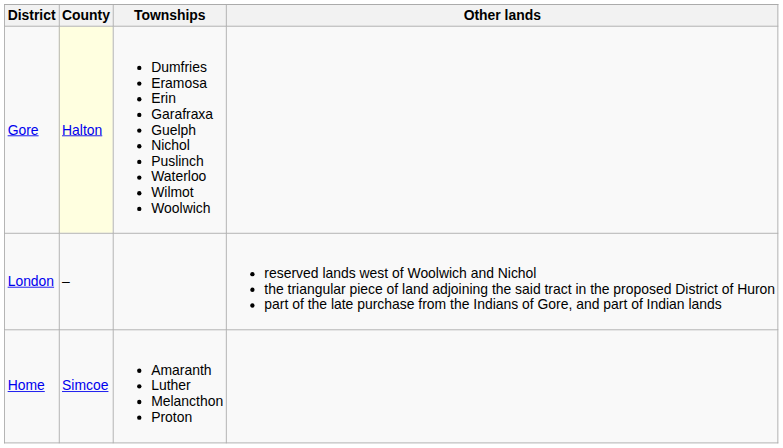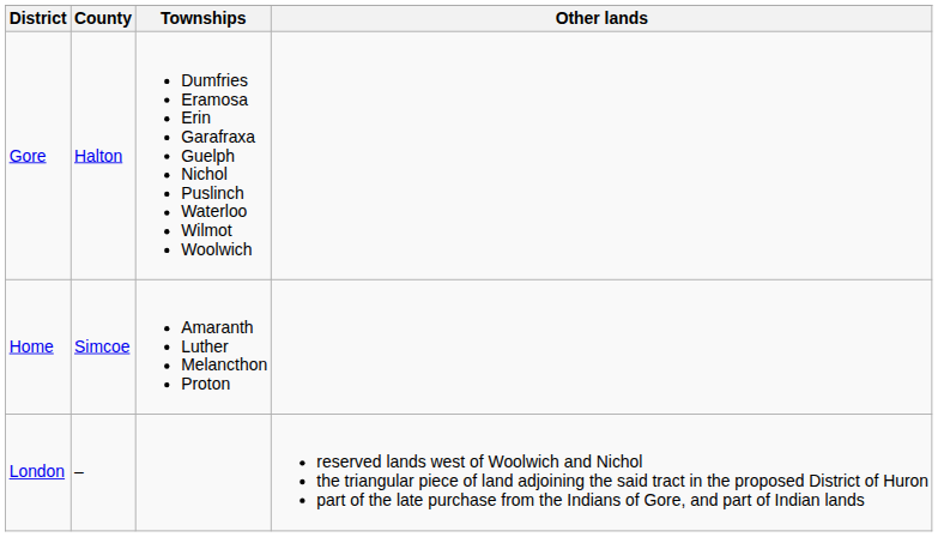Gore | County: lightyellow background -> no background
rows swapped: Home <-> London
